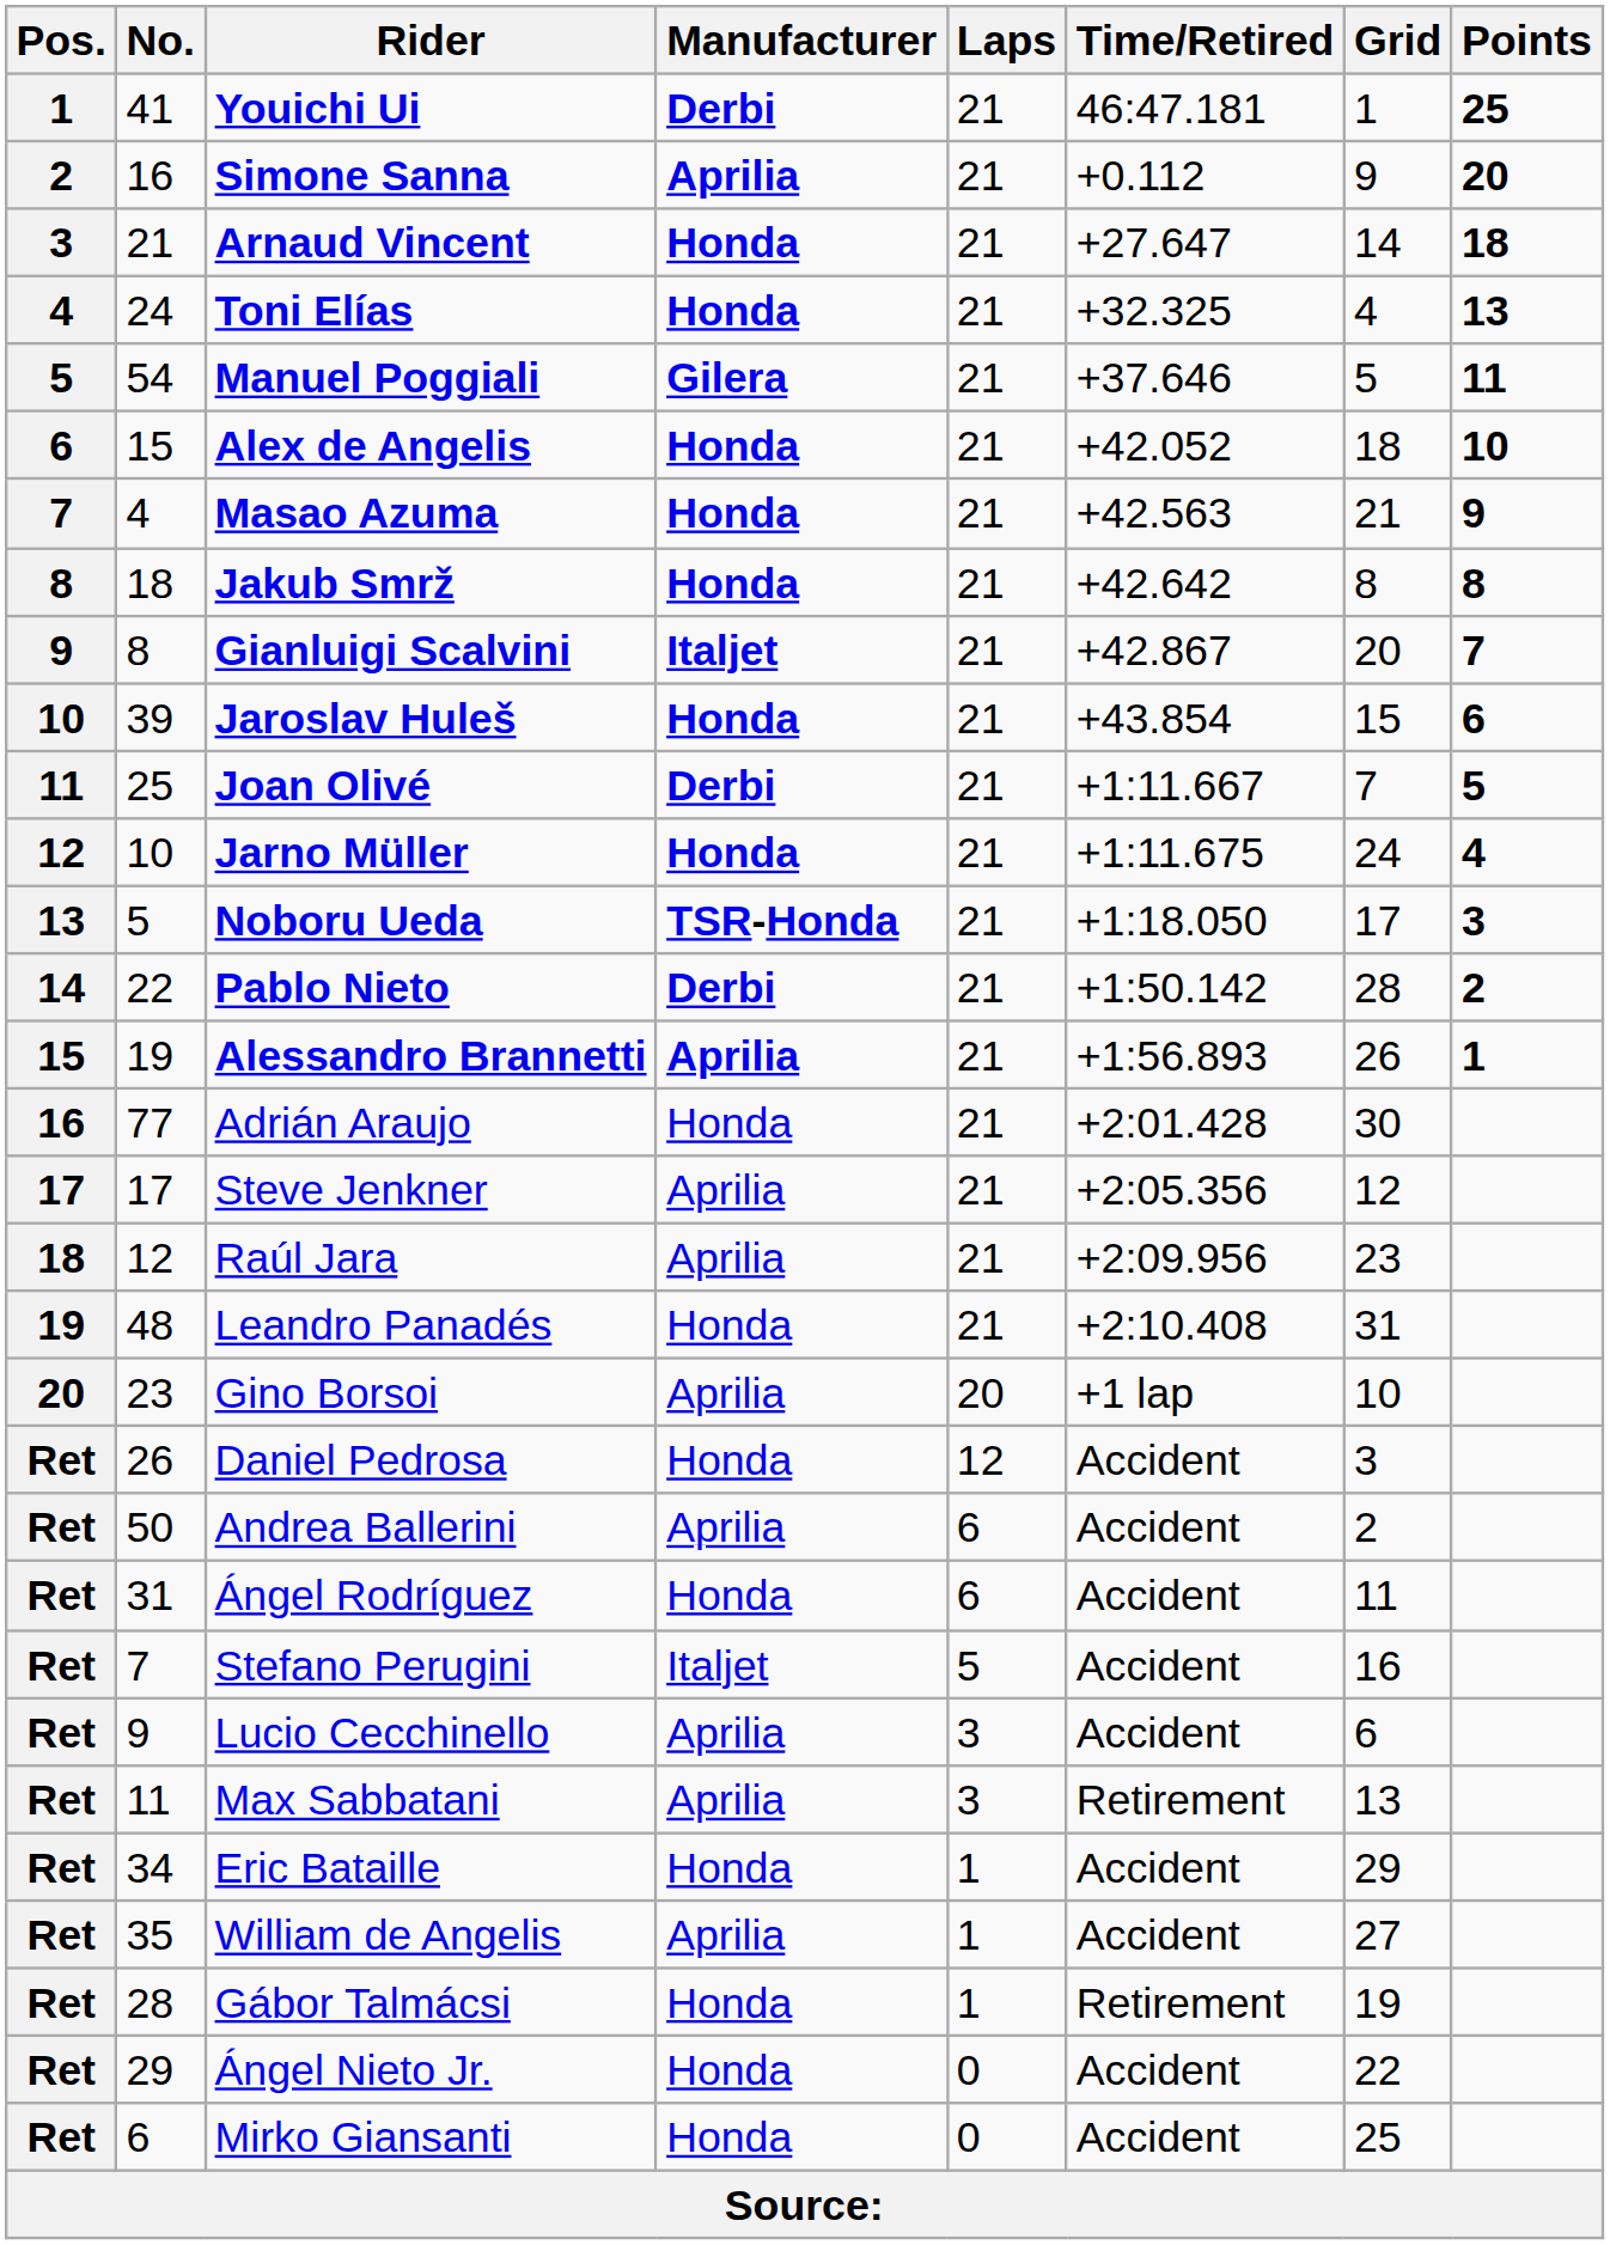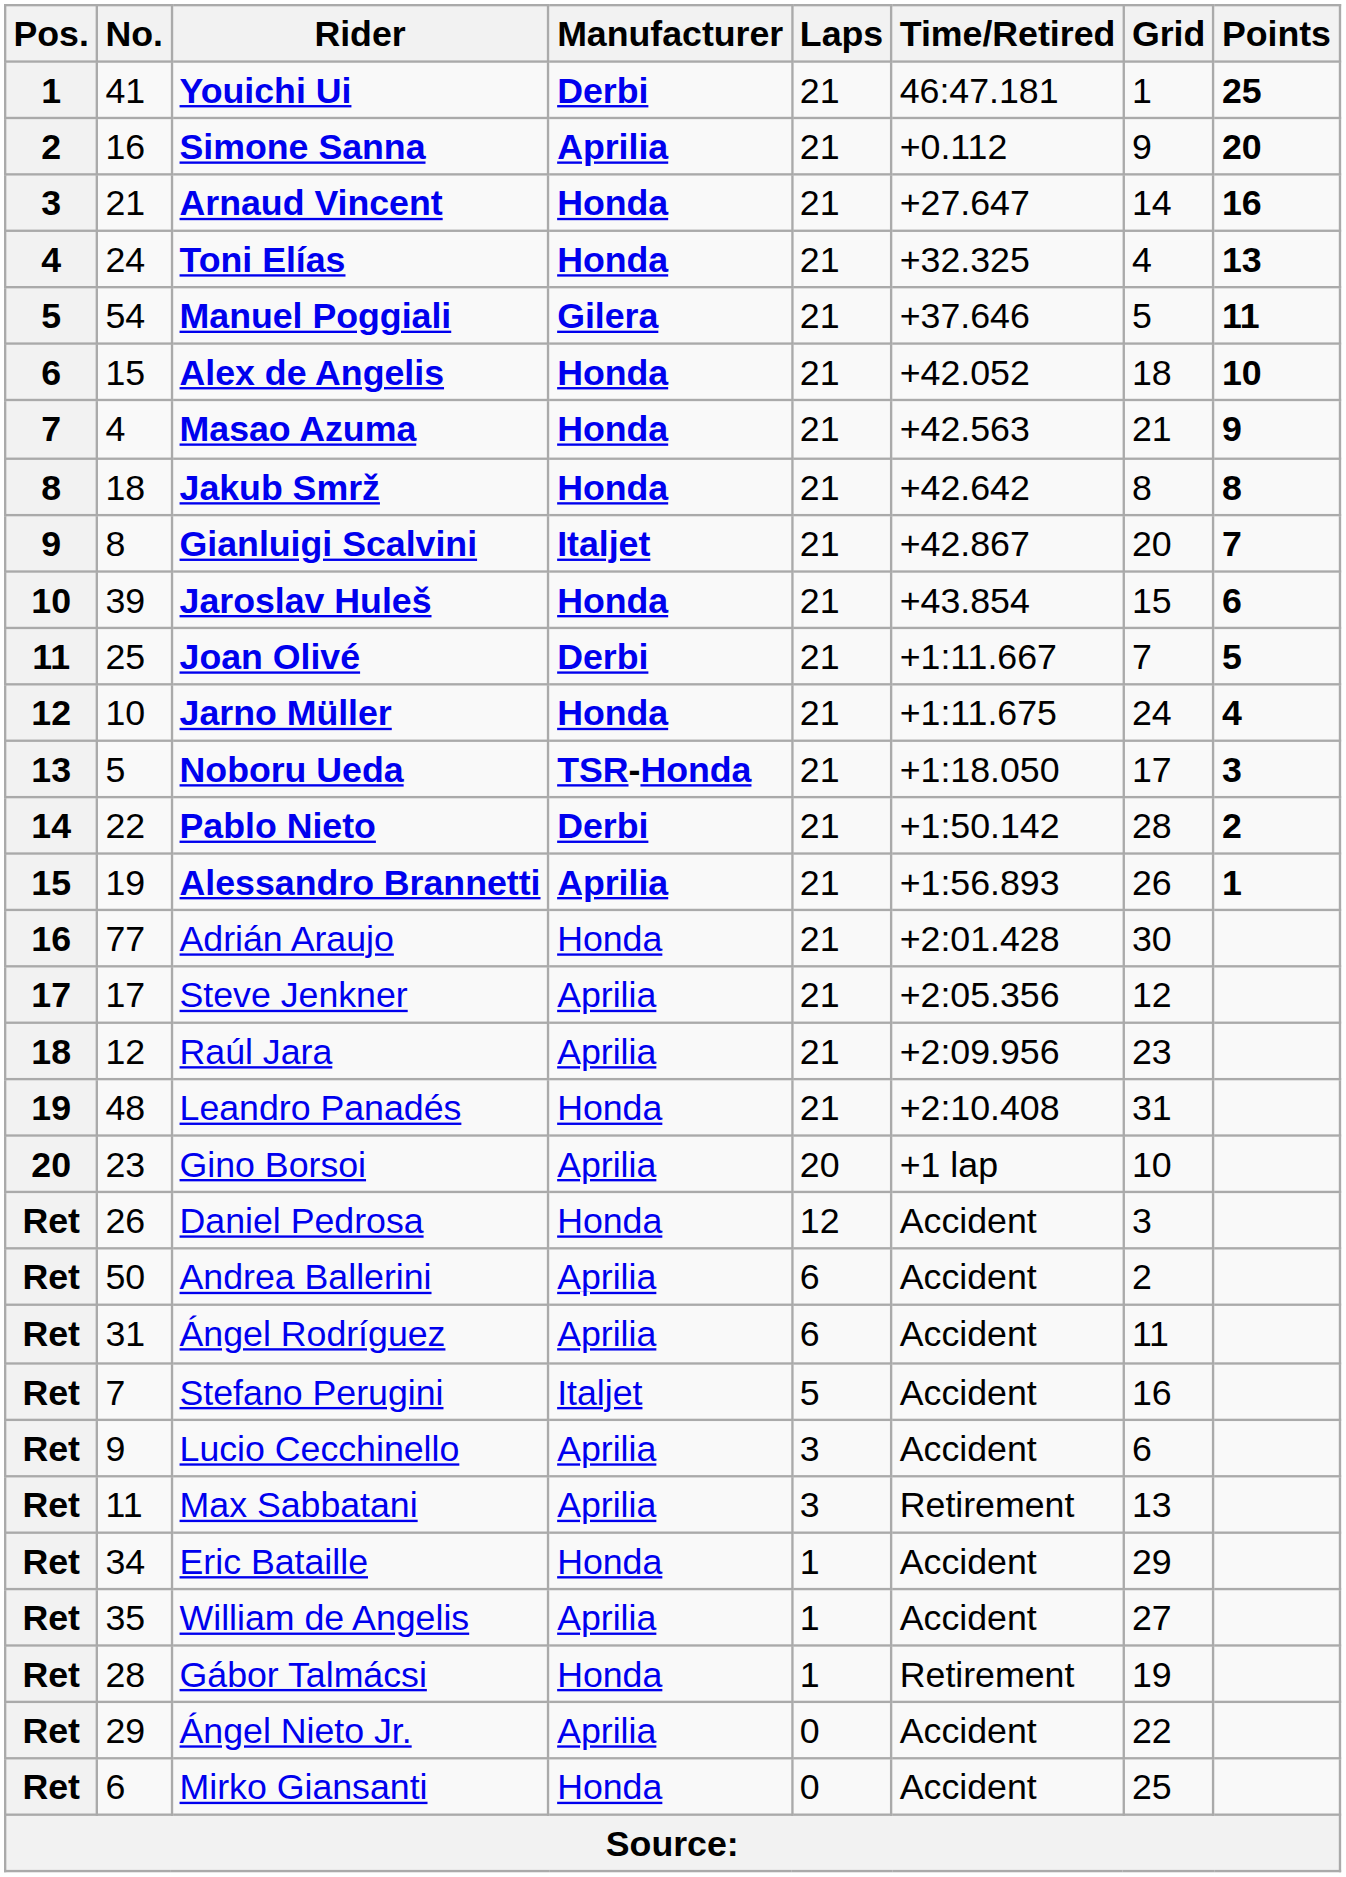Arnaud Vincent | Points: 18 -> 16
Ángel Rodríguez | Manufacturer: Honda -> Aprilia
Ángel Nieto Jr. | Manufacturer: Honda -> Aprilia
